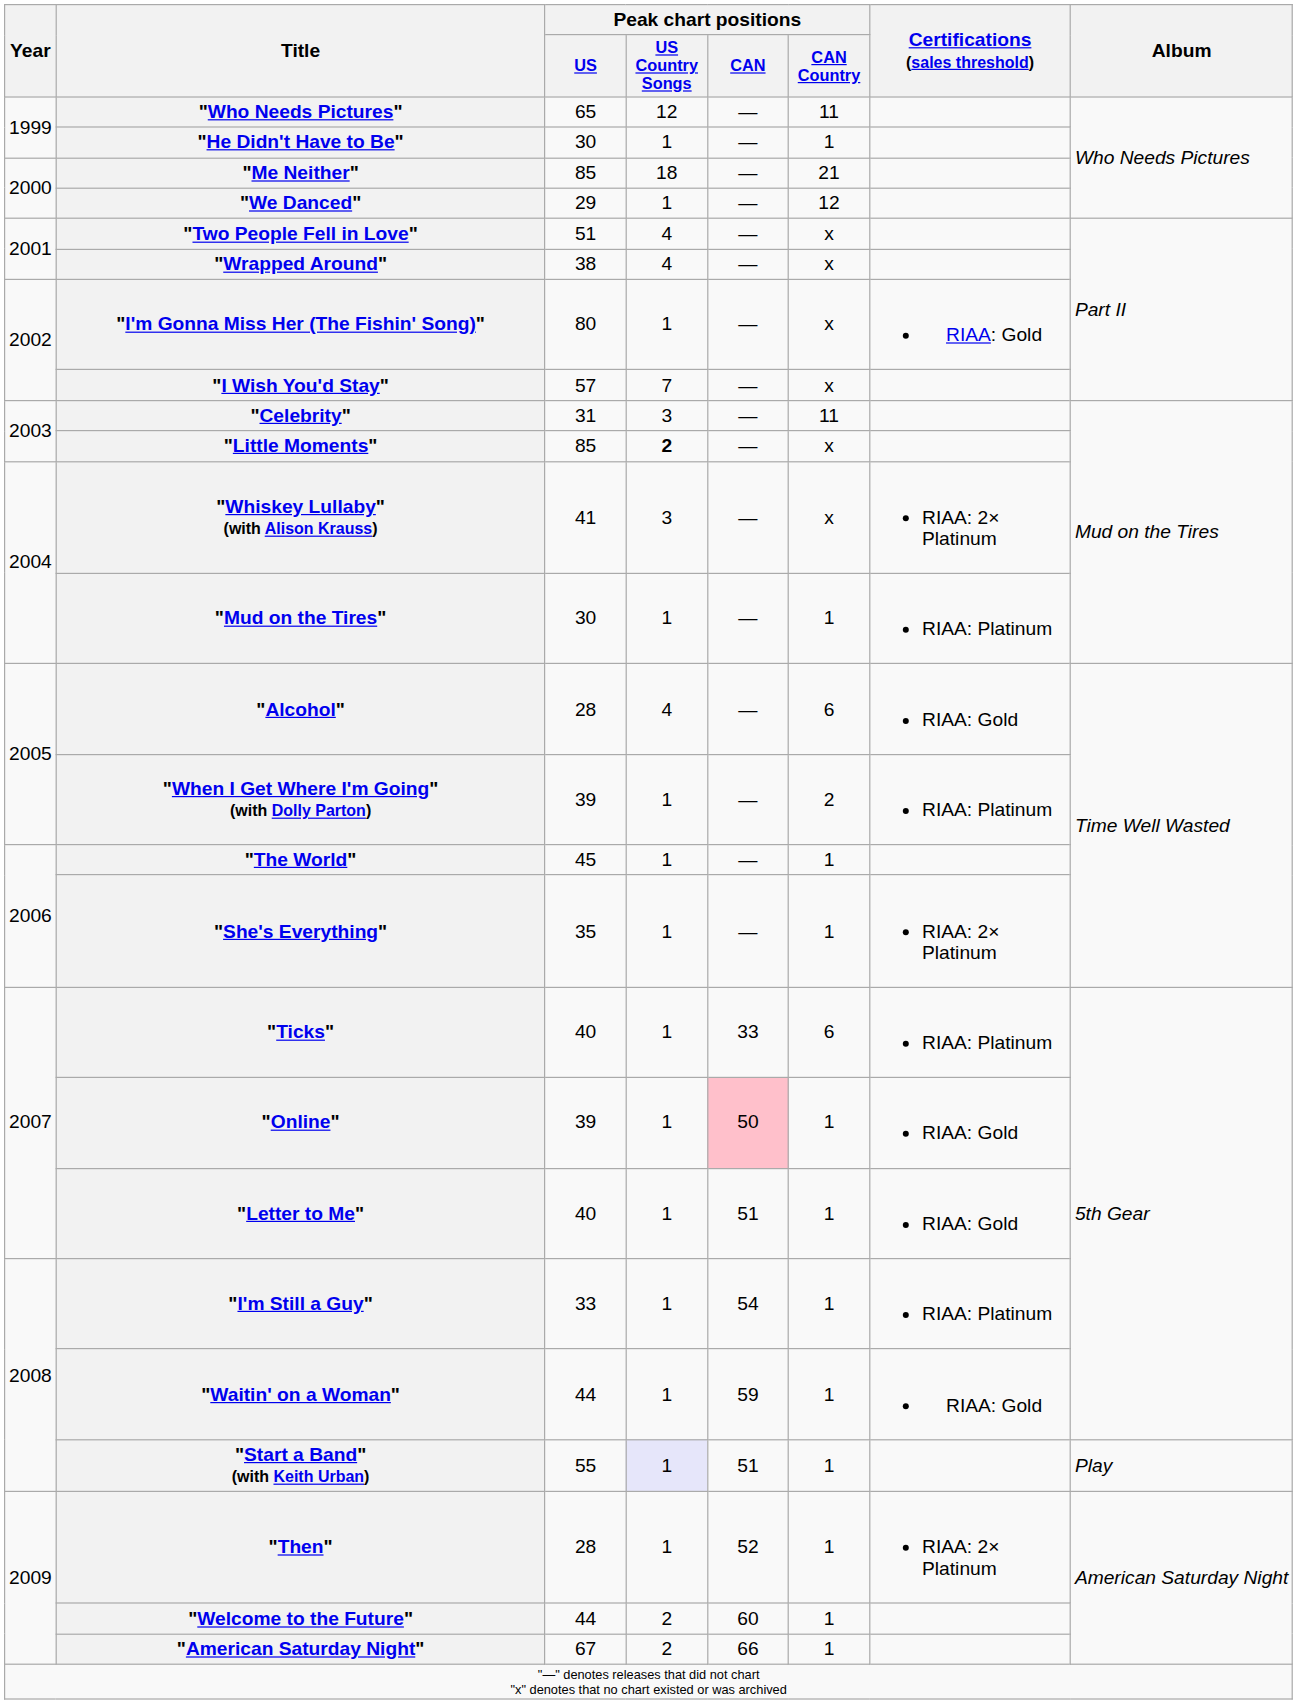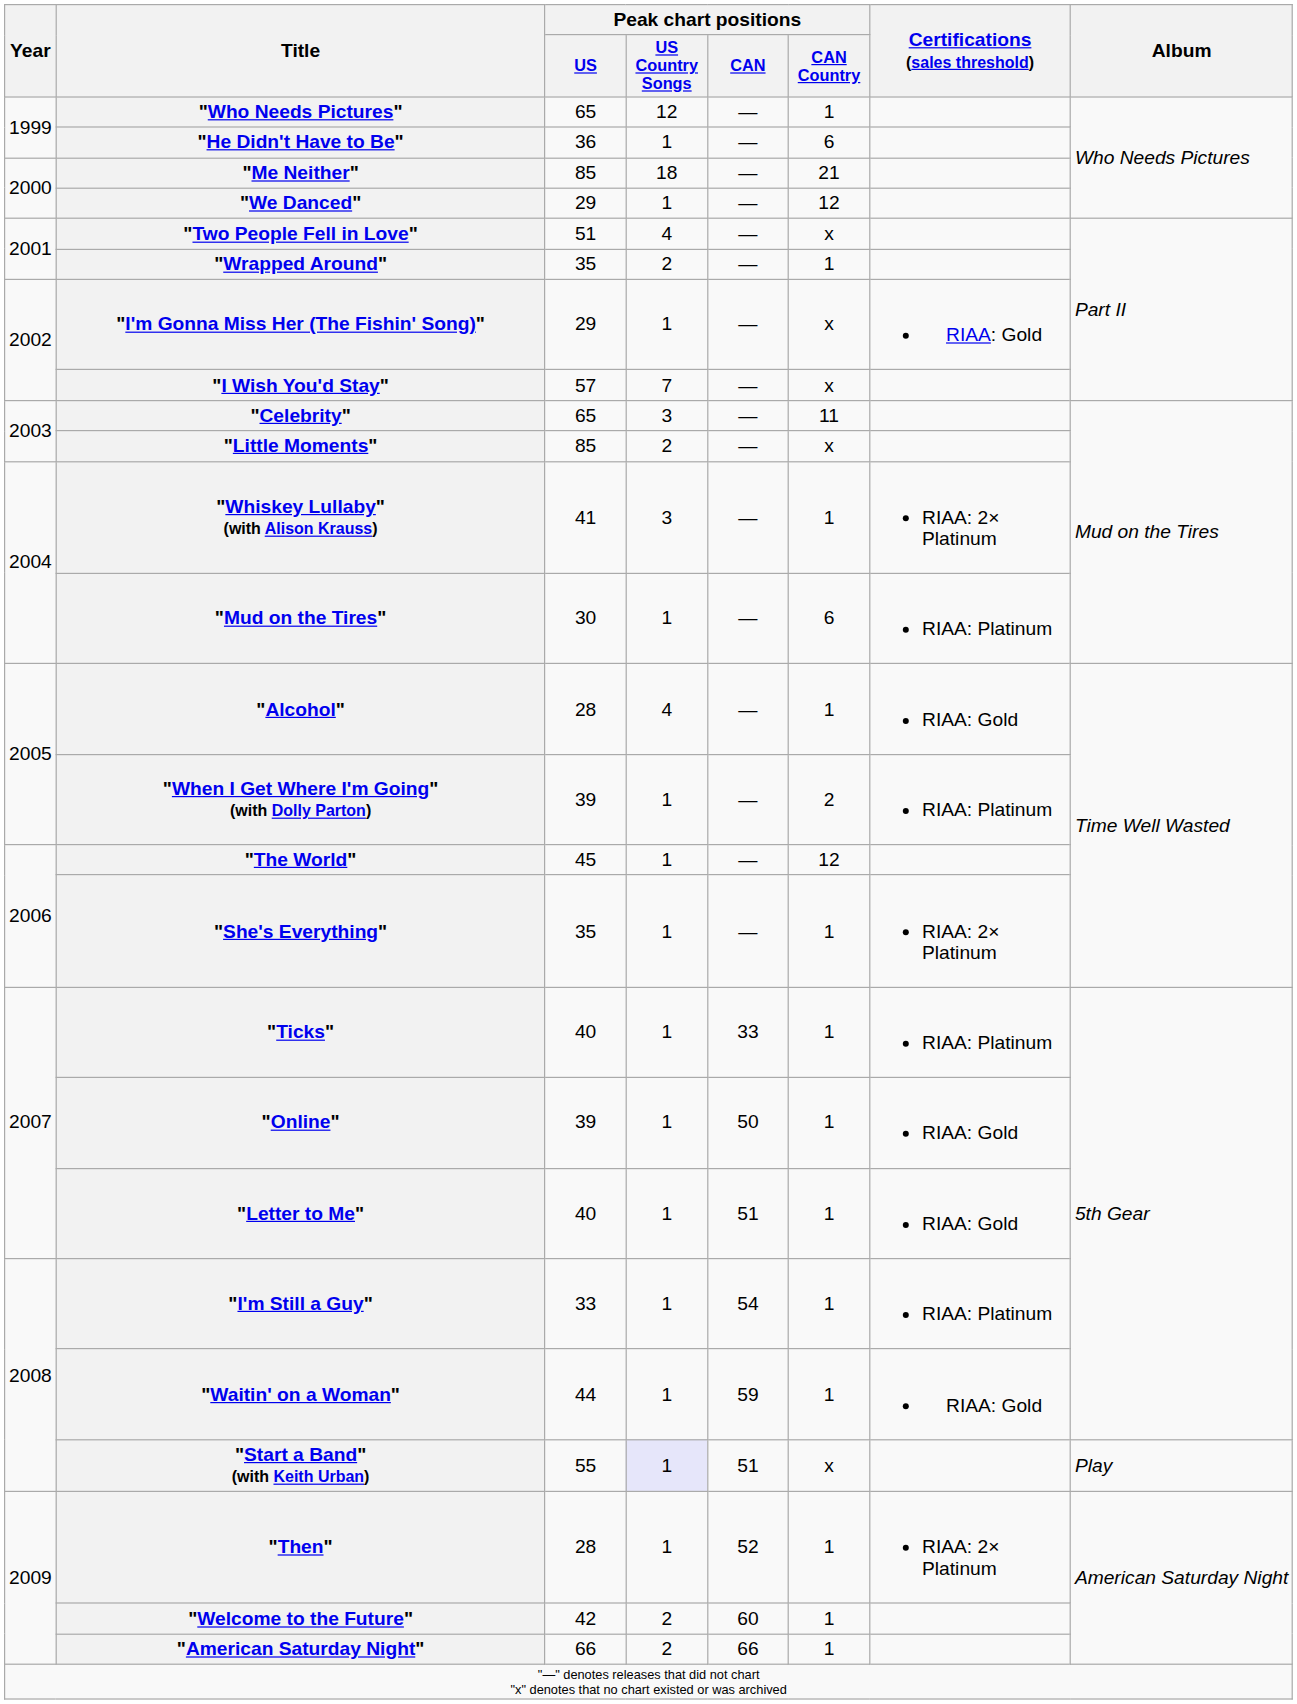"Who Needs Pictures" | Peak chart positions / CAN Country: 11 -> 1
"He Didn't Have to Be" | Peak chart positions / US: 30 -> 36
"He Didn't Have to Be" | Peak chart positions / CAN Country: 1 -> 6
"Wrapped Around" | Peak chart positions / US: 38 -> 35
"Wrapped Around" | Peak chart positions / US Country Songs: 4 -> 2
"Wrapped Around" | Peak chart positions / CAN Country: x -> 1
"I'm Gonna Miss Her (The Fishin' Song)" | Peak chart positions / US: 80 -> 29
"Celebrity" | Peak chart positions / US: 31 -> 65
"Little Moments" | Peak chart positions / US Country Songs: bold -> normal
"Whiskey Lullaby" (with Alison Krauss) | Peak chart positions / CAN Country: x -> 1
"Mud on the Tires" | Peak chart positions / CAN Country: 1 -> 6
"Alcohol" | Peak chart positions / CAN Country: 6 -> 1
"The World" | Peak chart positions / CAN Country: 1 -> 12
"Ticks" | Peak chart positions / CAN Country: 6 -> 1
"Online" | Peak chart positions / CAN: pink background -> no background
"Start a Band" (with Keith Urban) | Peak chart positions / CAN Country: 1 -> x
"Welcome to the Future" | Peak chart positions / US: 44 -> 42
"American Saturday Night" | Peak chart positions / US: 67 -> 66
